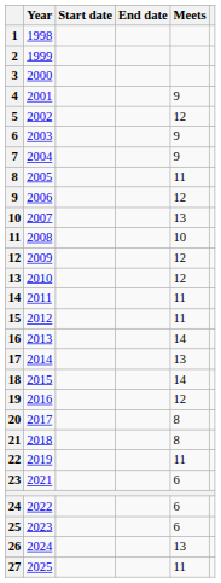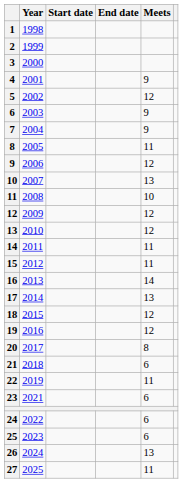18 | Meets: 14 -> 12
21 | Meets: 8 -> 6
